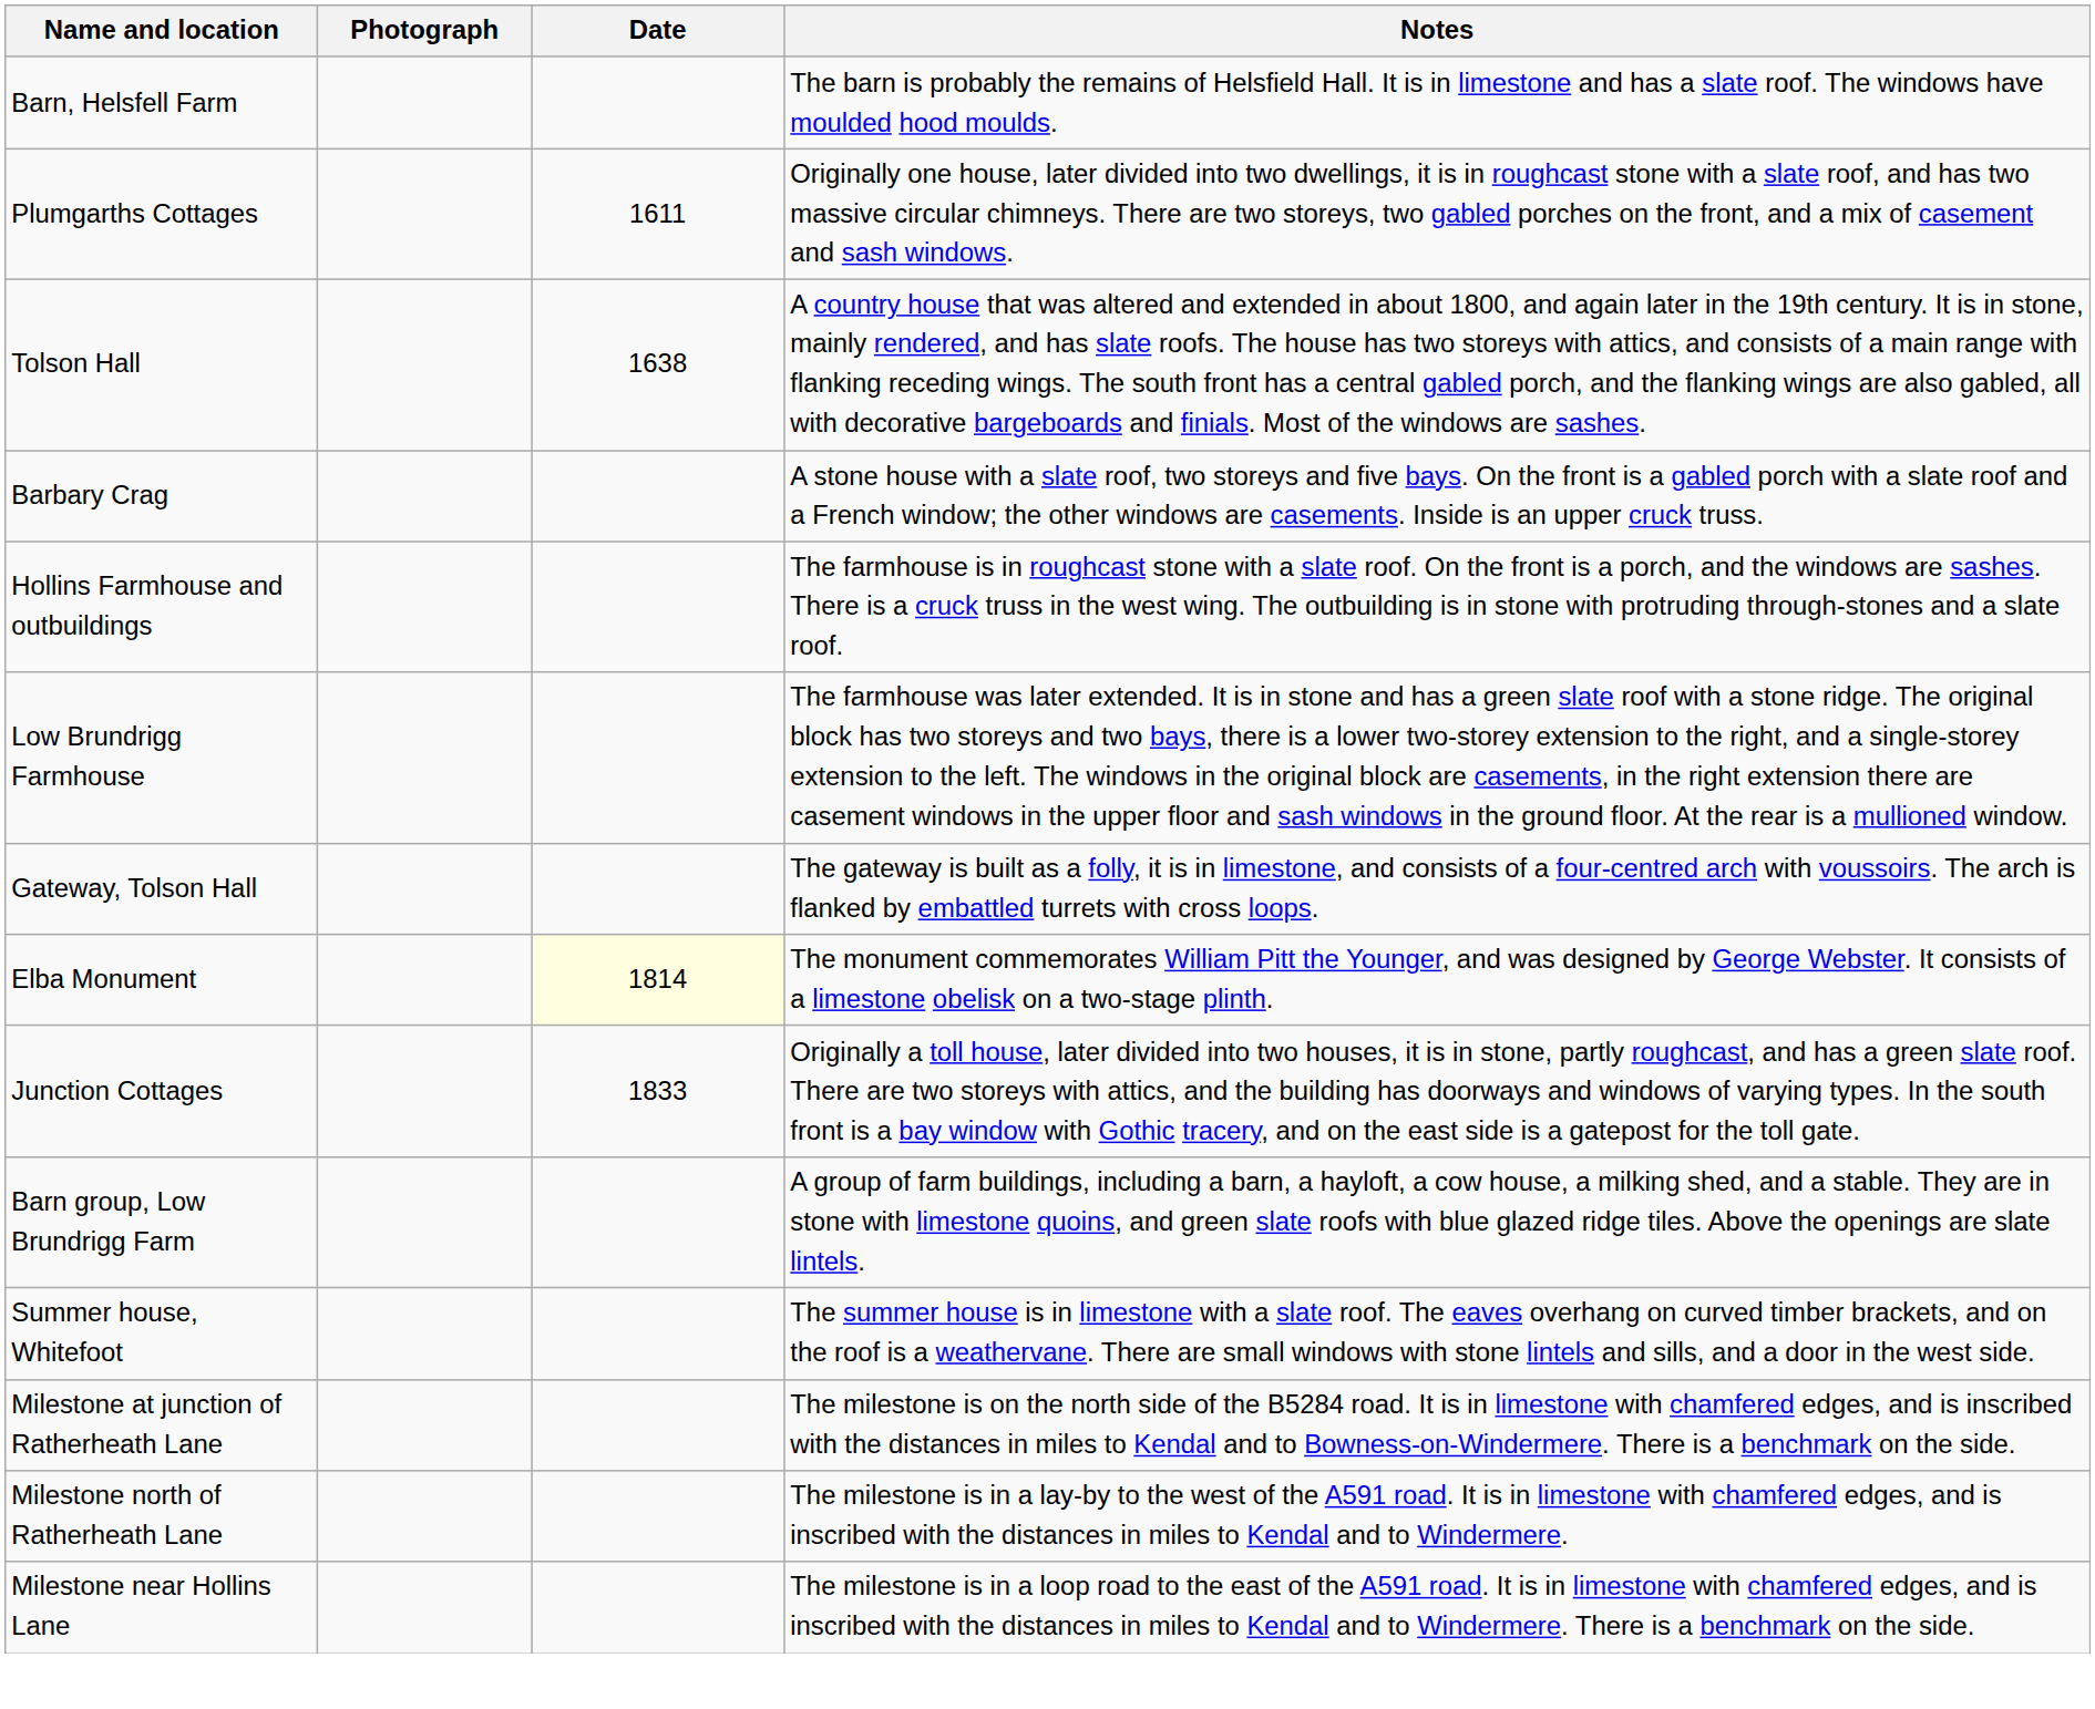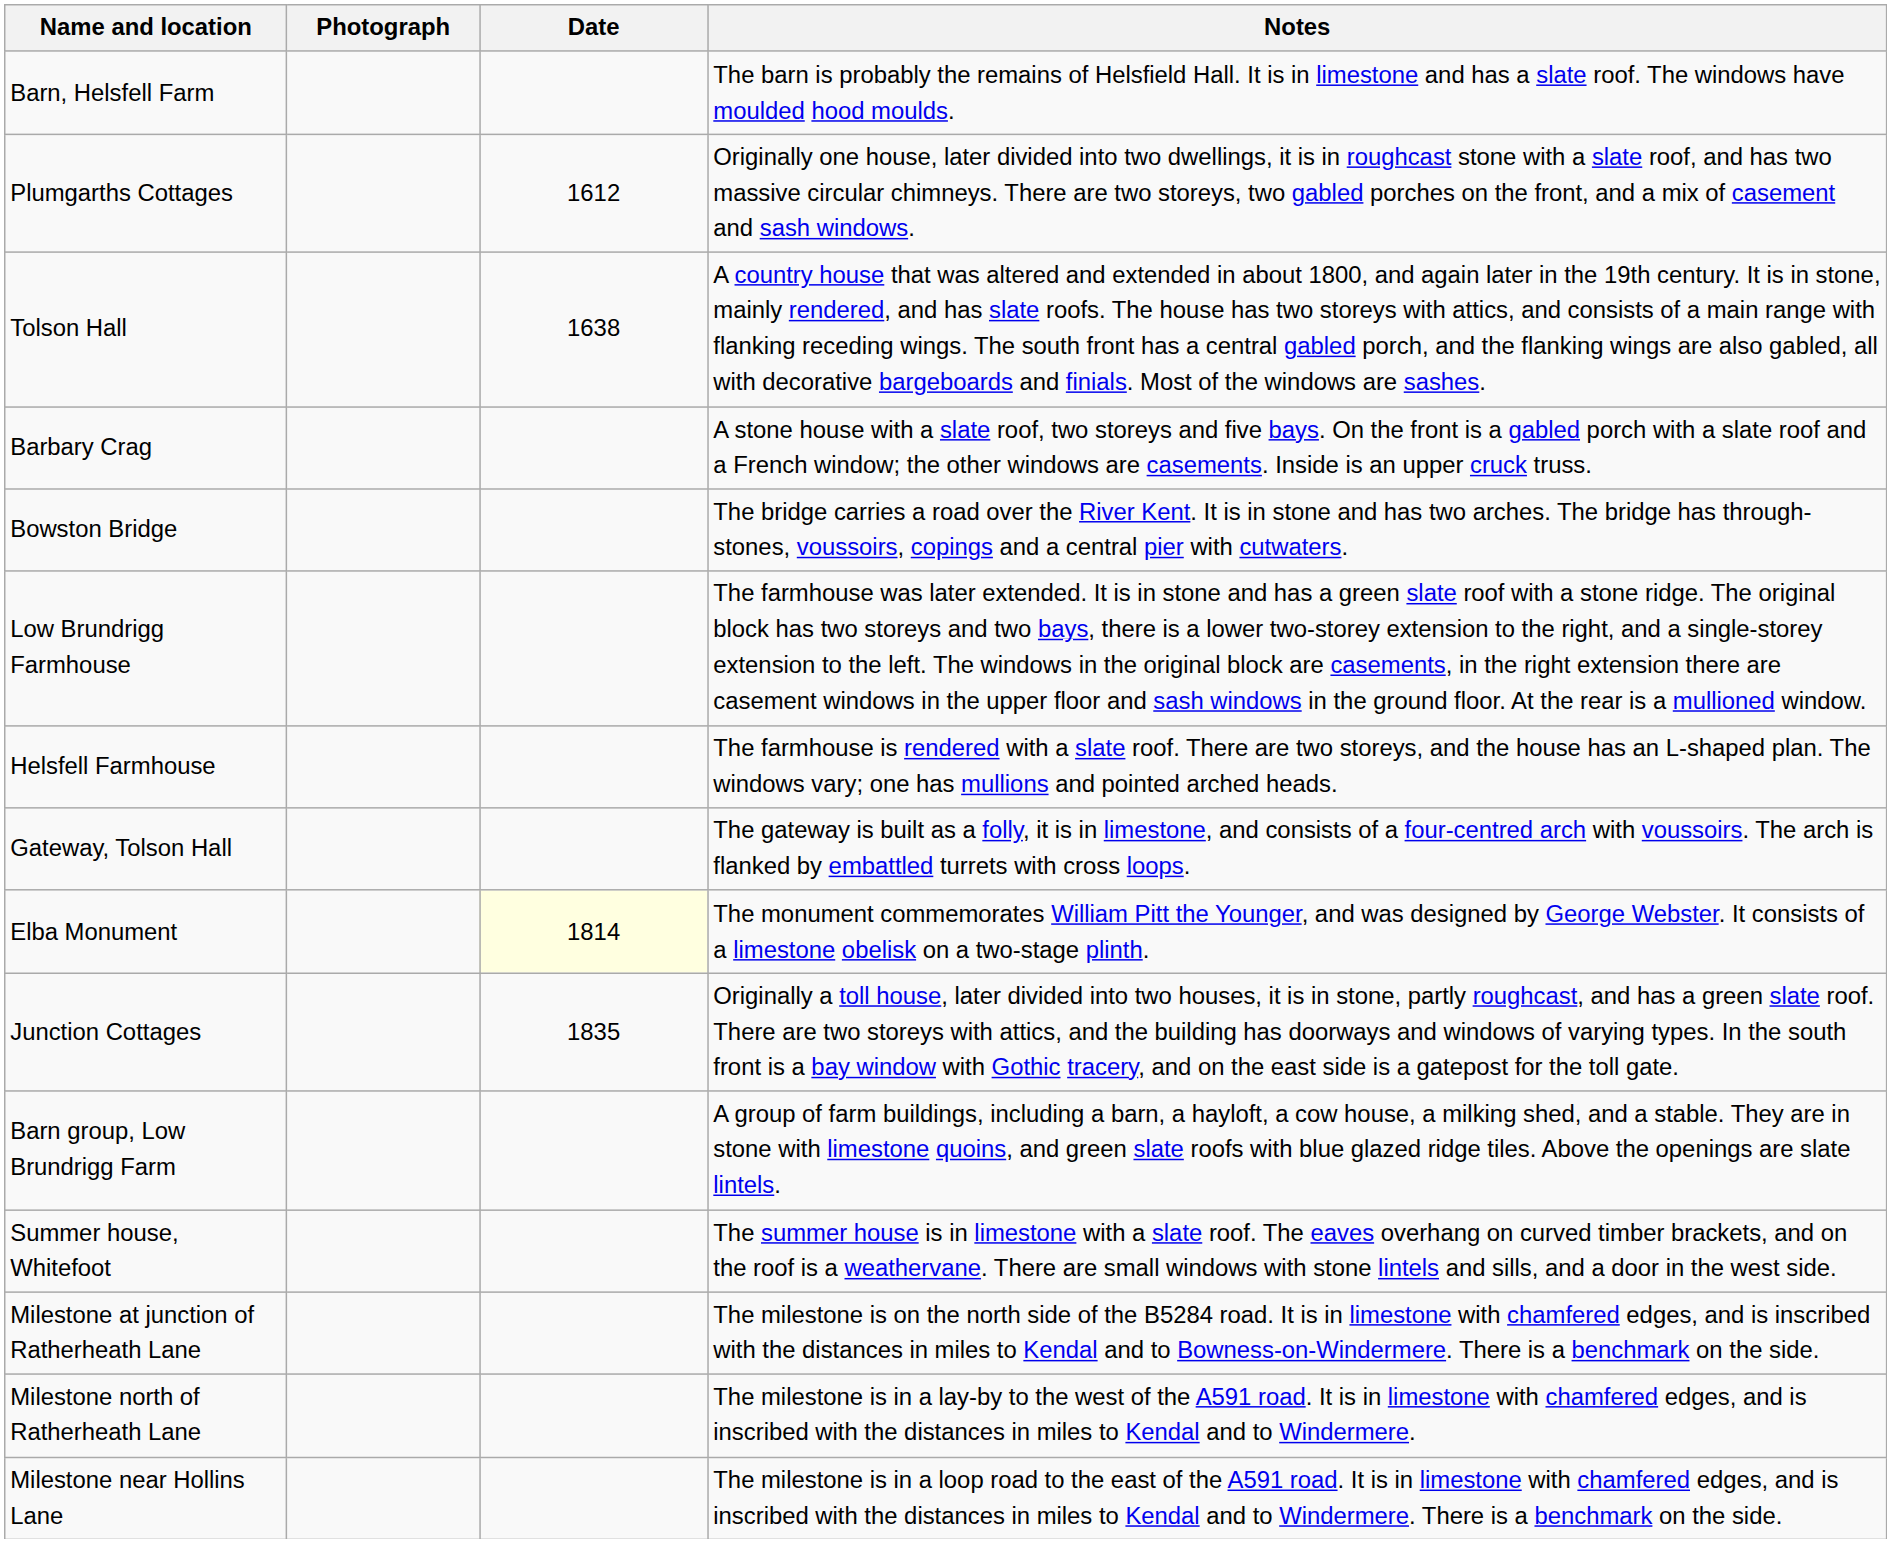Plumgarths Cottages | Date: 1611 -> 1612
+ row: Bowston Bridge | The bridge carries a road over the River Kent. It is in stone and has two arches. The bridge has through-stones, voussoirs, copings and a central pier with cutwaters.
- row: Hollins Farmhouse and outbuildings | The farmhouse is in roughcast stone with a slate roof. On the front is a porch, and the windows are sashes. There is a cruck truss in the west wing. The outbuilding is in stone with protruding through-stones and a slate roof.
+ row: Helsfell Farmhouse | The farmhouse is rendered with a slate roof. There are two storeys, and the house has an L-shaped plan. The windows vary; one has mullions and pointed arched heads.
Junction Cottages | Date: 1833 -> 1835
